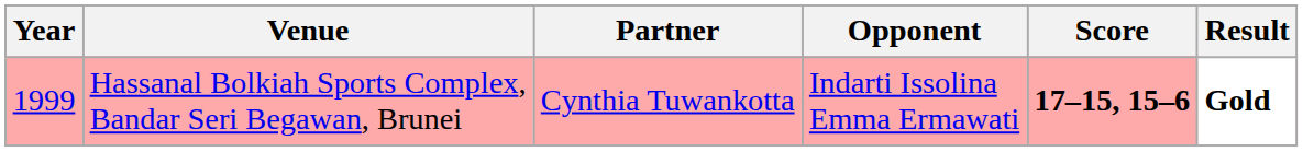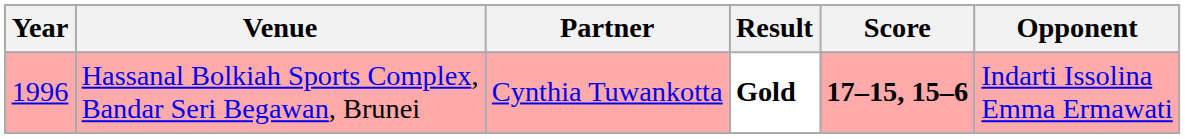columns swapped: Opponent <-> Result
Hassanal Bolkiah Sports Complex, Bandar Seri Begawan, Brunei | Year: 1999 -> 1996
